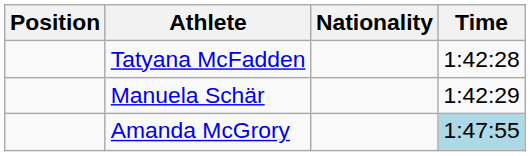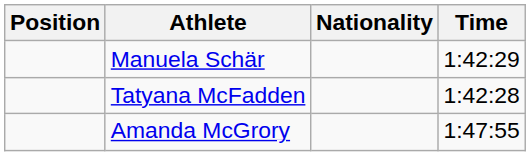rows swapped: Tatyana McFadden <-> Manuela Schär
Amanda McGrory | Time: lightblue background -> no background
